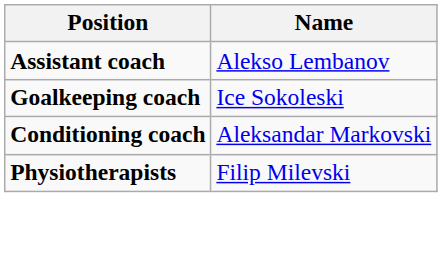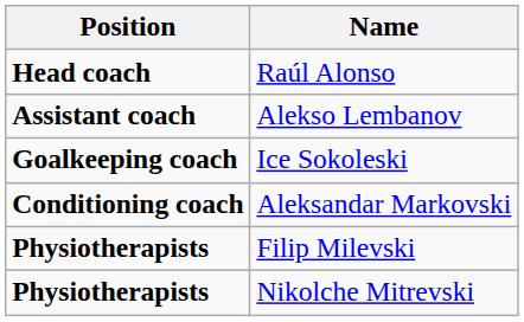+ row: Head coach | Raúl Alonso
+ row: Physiotherapists | Nikolche Mitrevski
